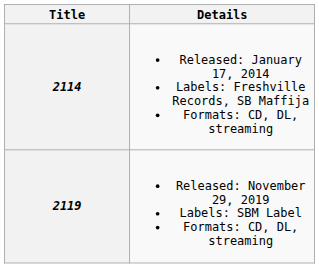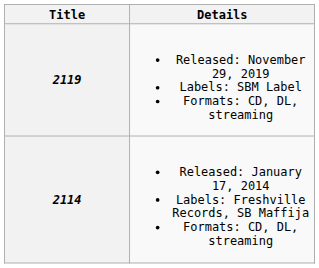rows swapped: 2114 <-> 2119
